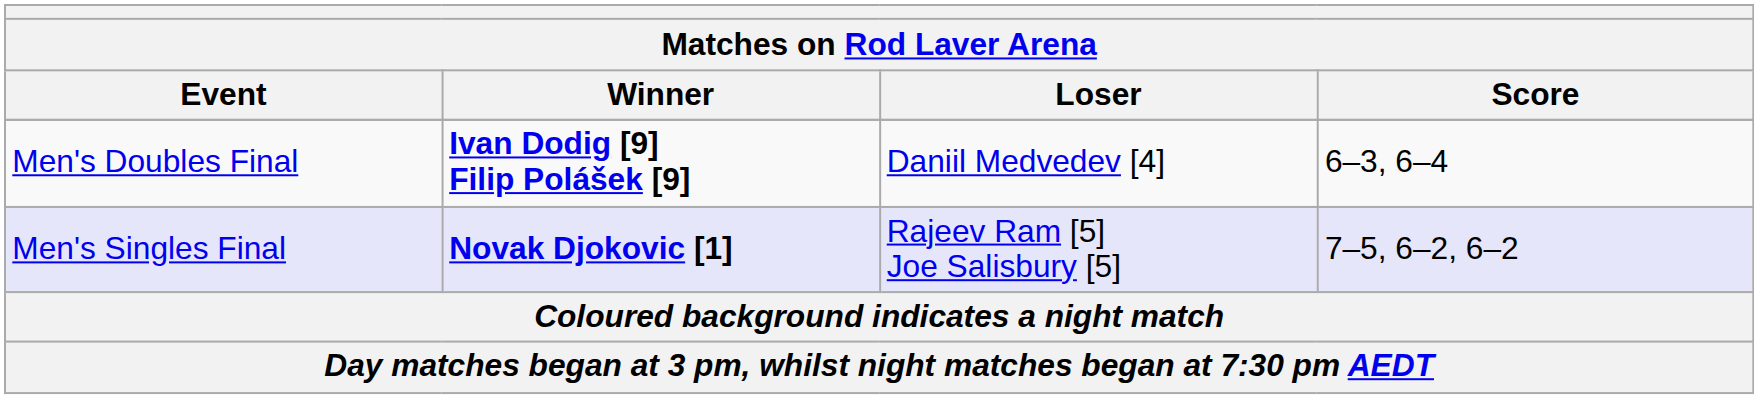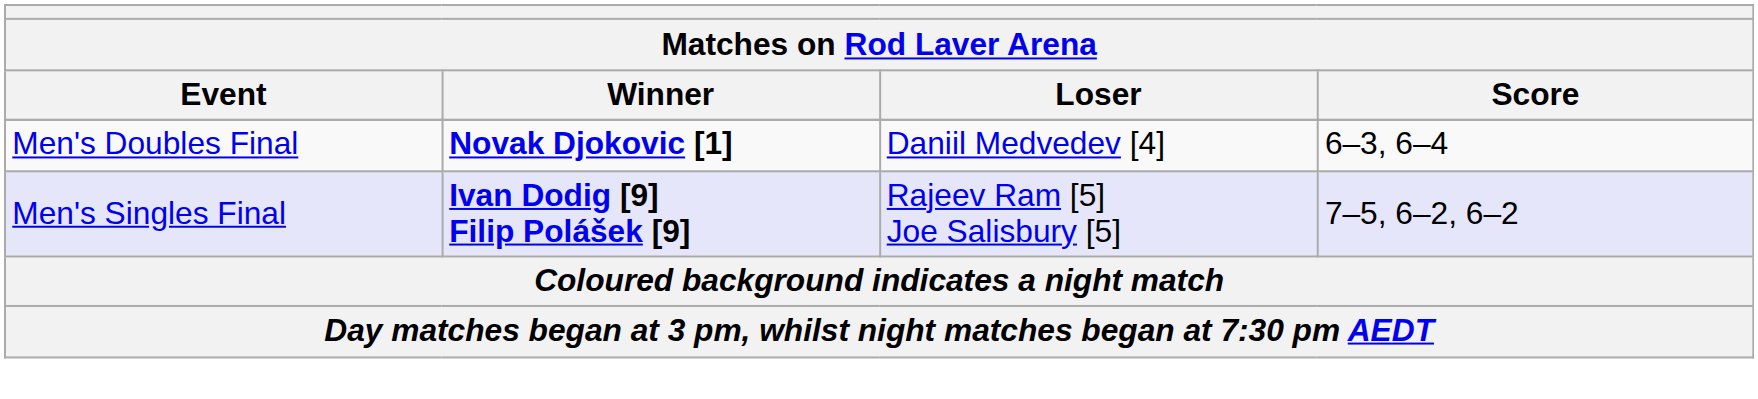Men's Doubles Final | Winner: Ivan Dodig [9] Filip Polášek [9] -> Novak Djokovic [1]
Men's Singles Final | Winner: Novak Djokovic [1] -> Ivan Dodig [9] Filip Polášek [9]
